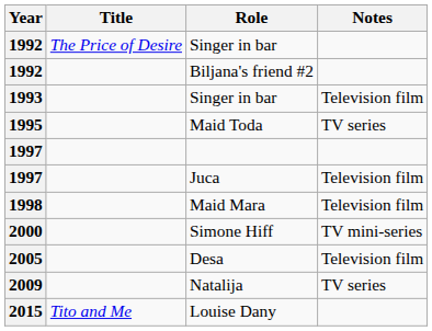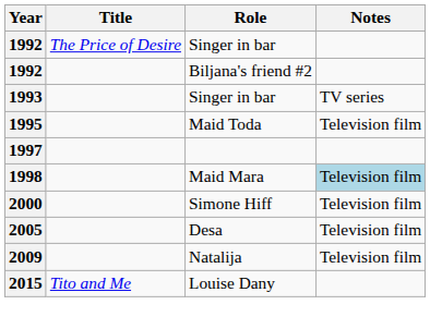1993 / Singer in bar | Notes: Television film -> TV series
Maid Toda | Notes: TV series -> Television film
- row: 1997 | Juca | Television film
Maid Mara | Notes: no background -> lightblue background
Simone Hiff | Notes: TV mini-series -> Television film
Natalija | Notes: TV series -> Television film
